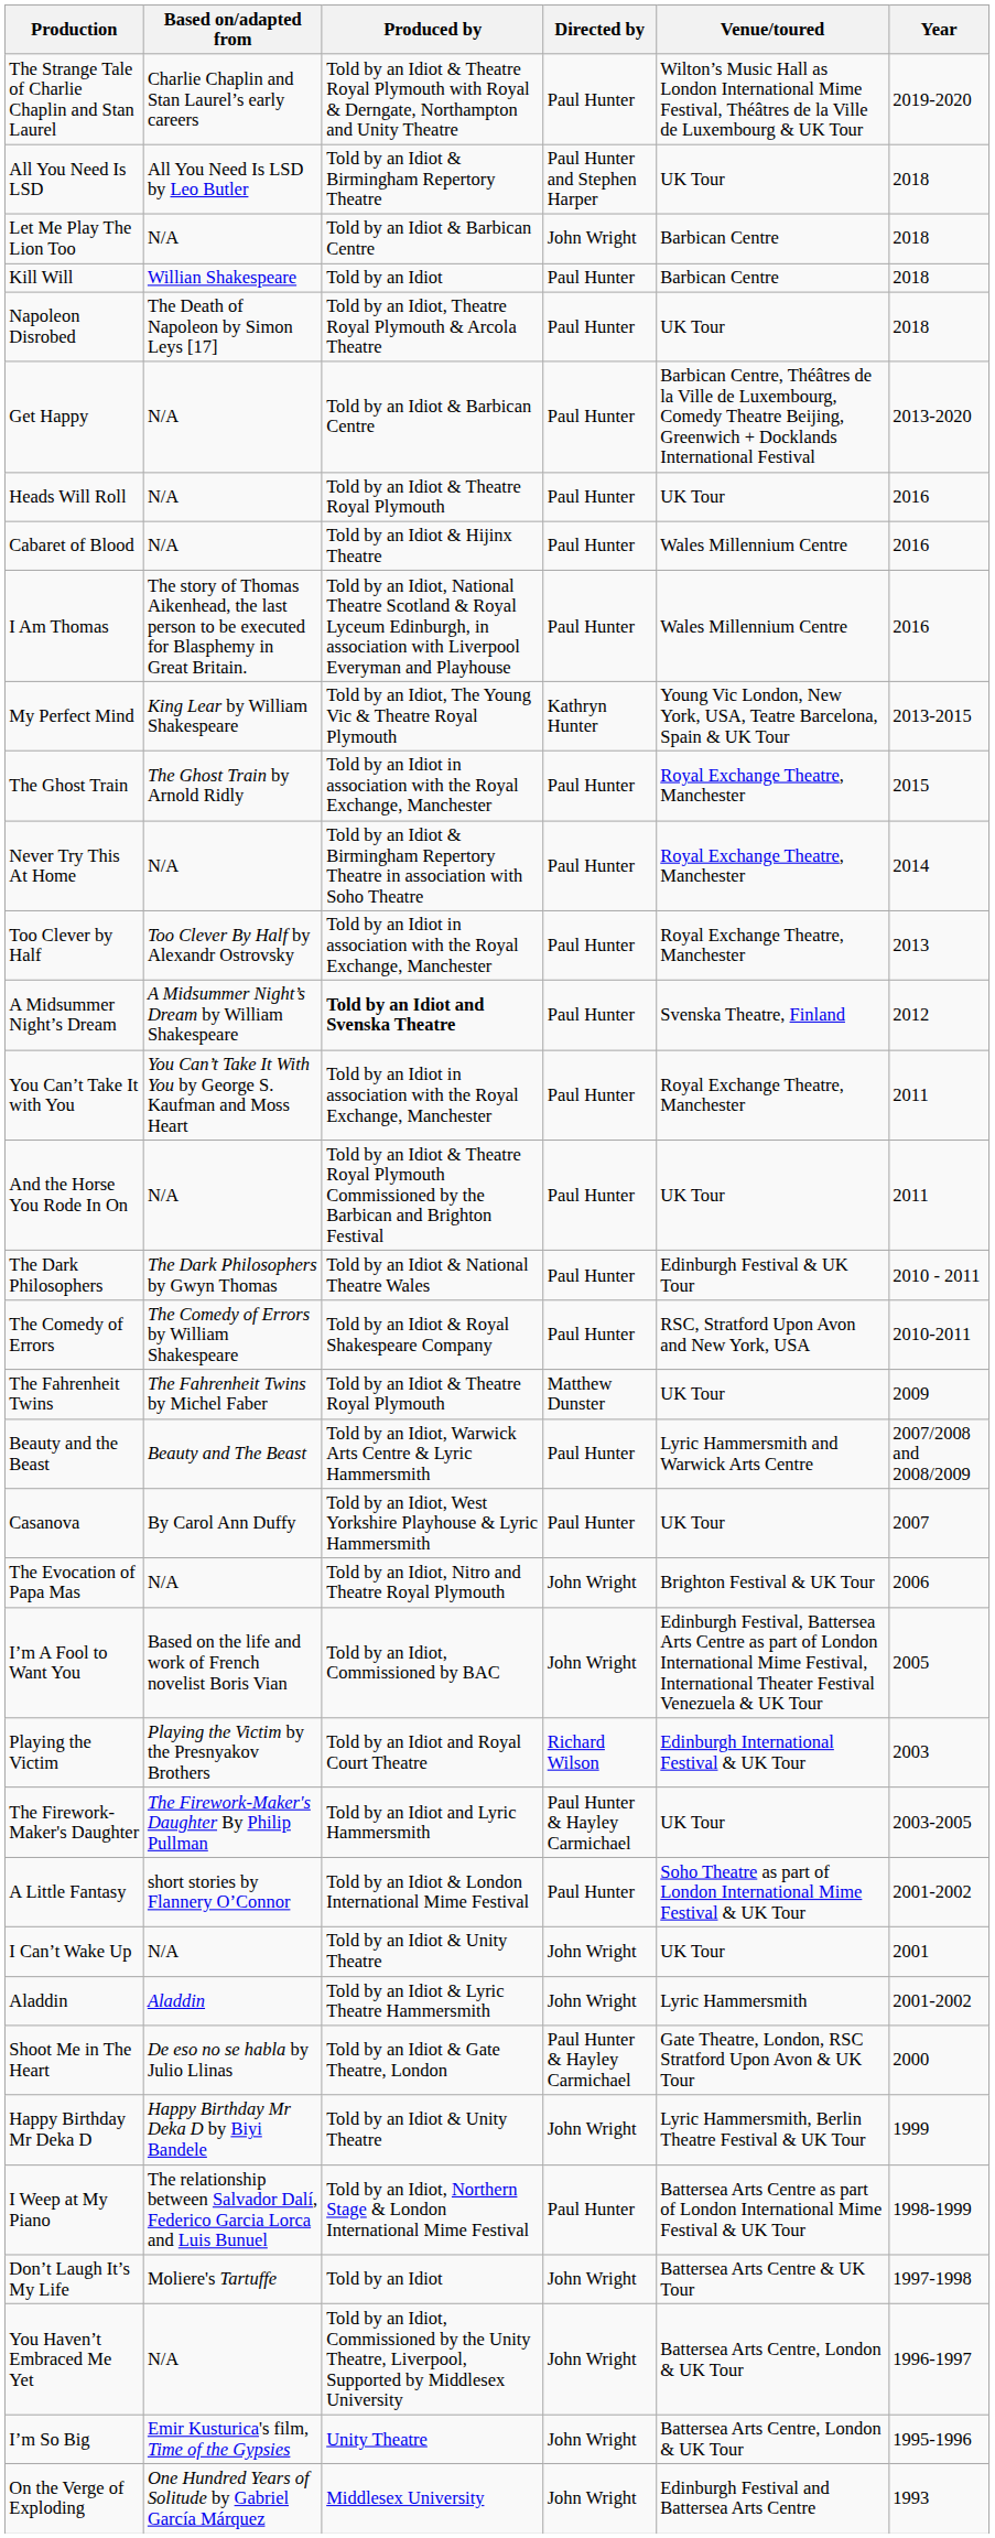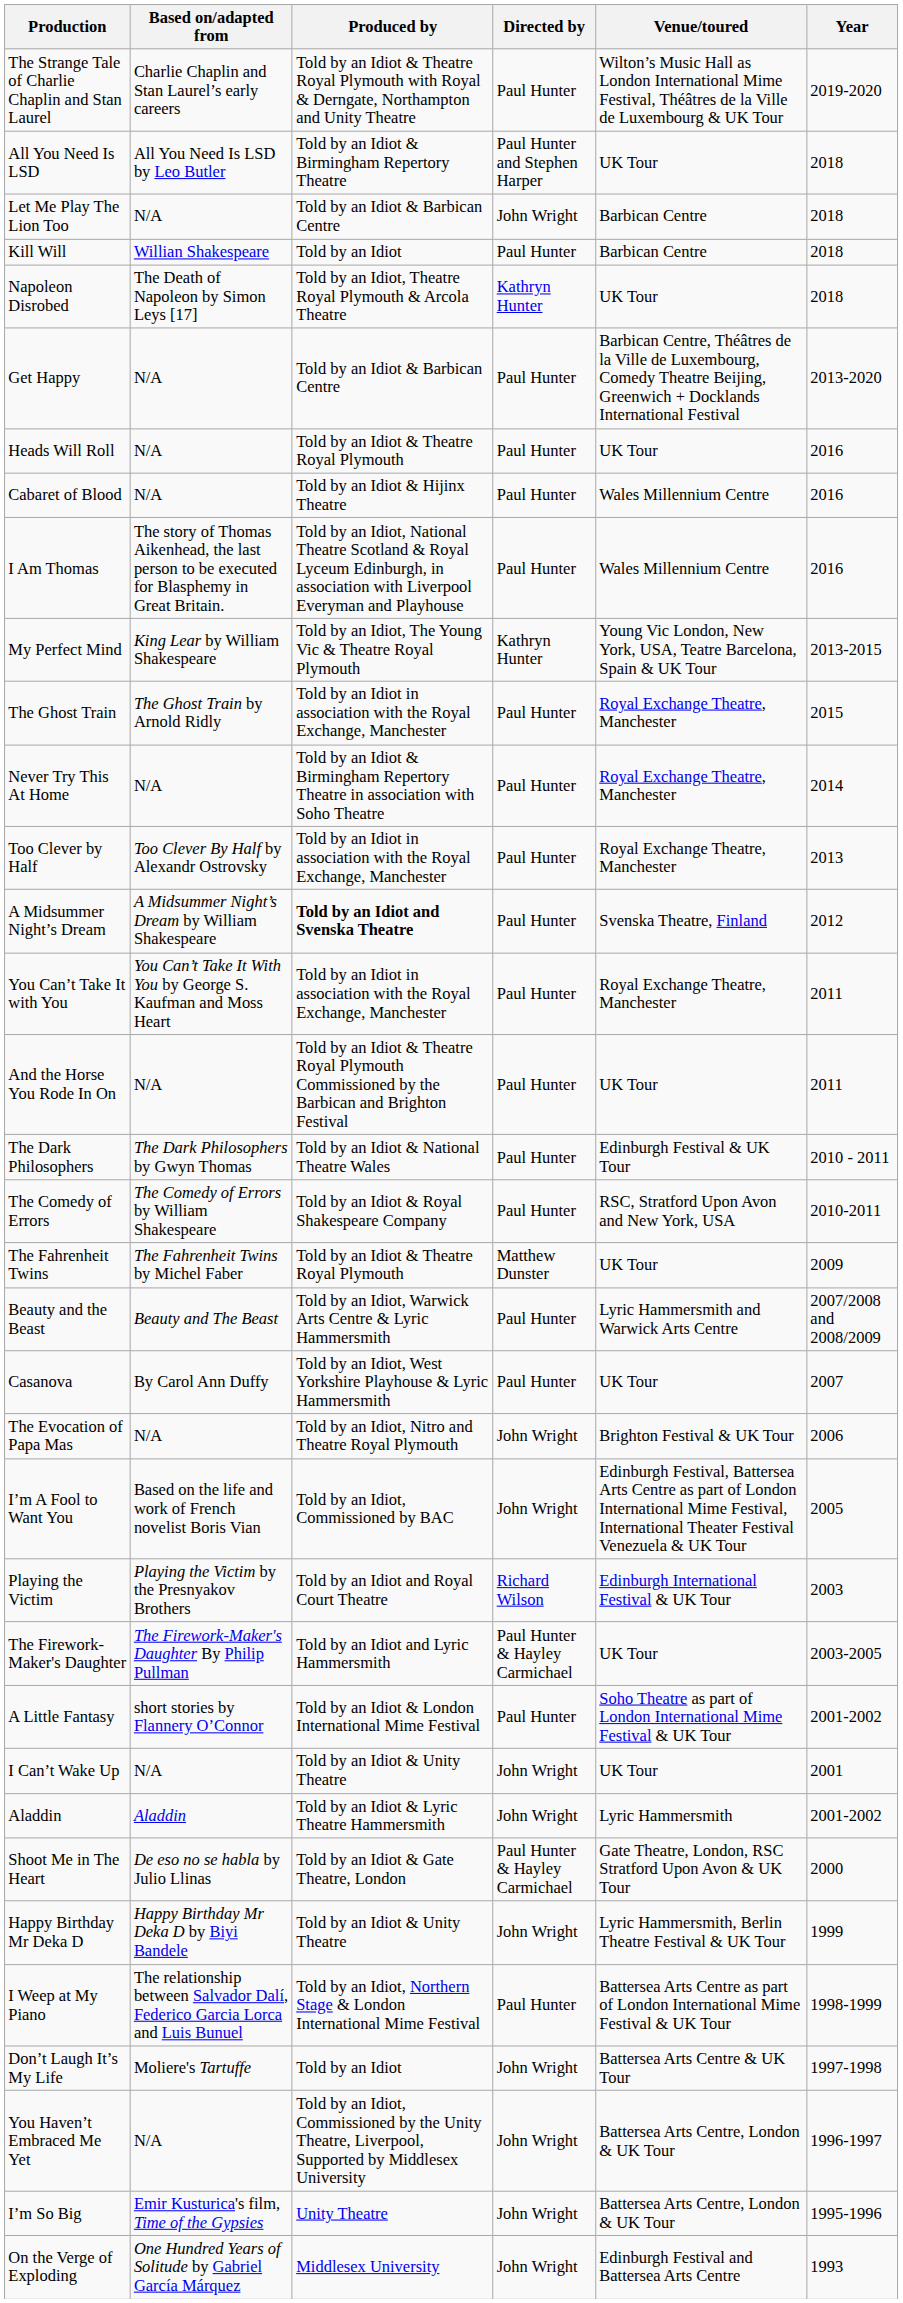Napoleon Disrobed | Directed by: Paul Hunter -> Kathryn Hunter
